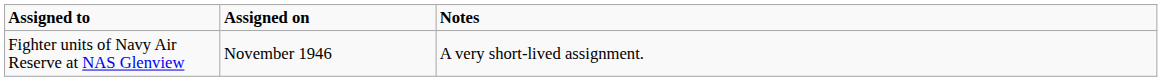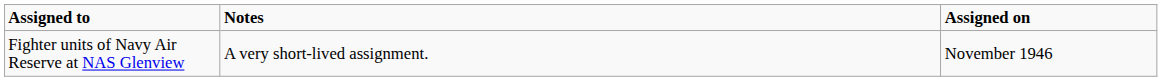columns swapped: Assigned on <-> Notes
